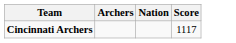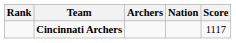+ column: Rank
